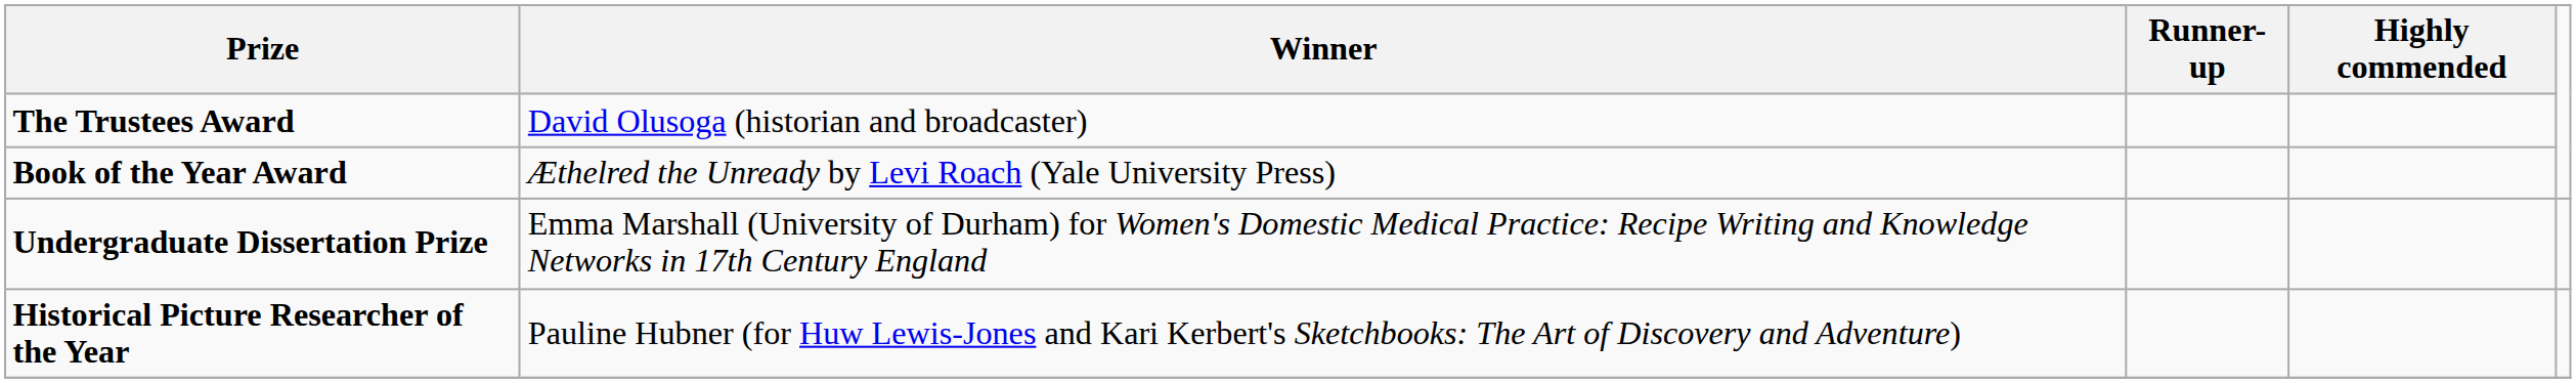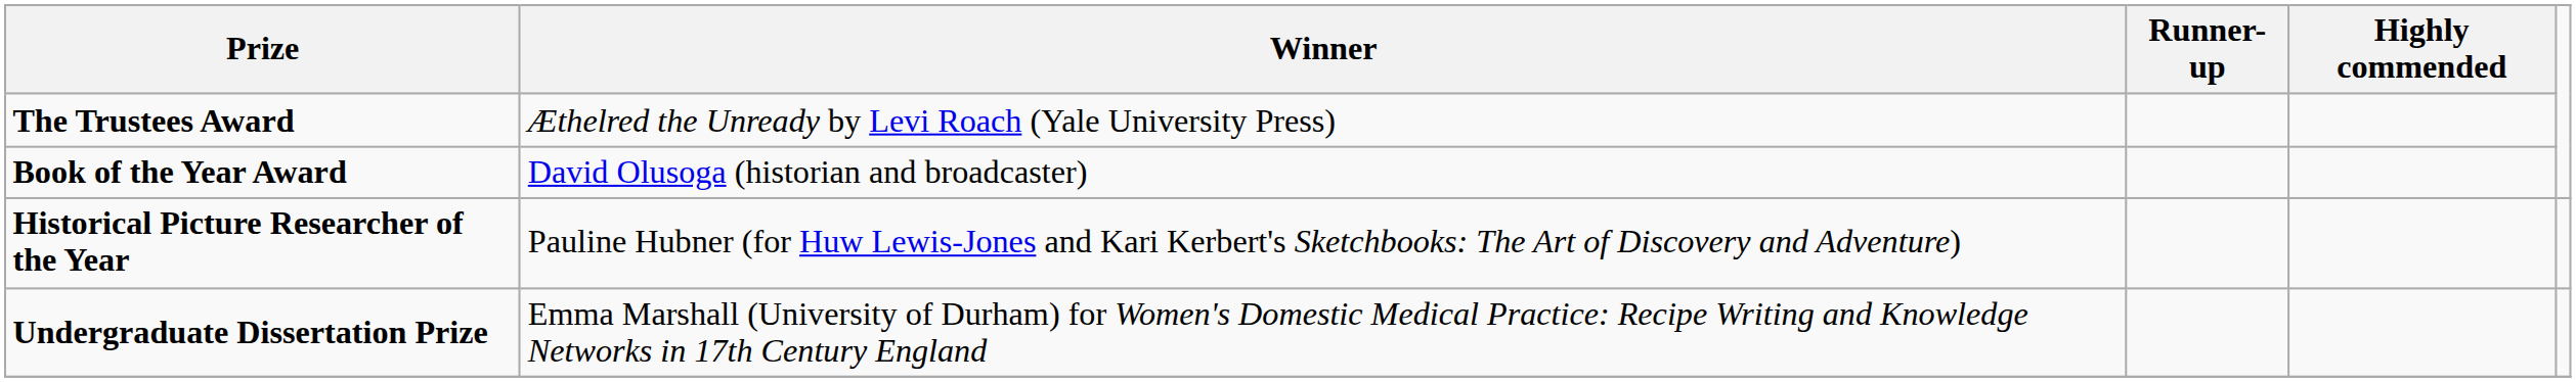The Trustees Award | Winner: David Olusoga (historian and broadcaster) -> Æthelred the Unready by Levi Roach (Yale University Press)
Book of the Year Award | Winner: Æthelred the Unready by Levi Roach (Yale University Press) -> David Olusoga (historian and broadcaster)
rows swapped: Historical Picture Researcher of the Year <-> Undergraduate Dissertation Prize
